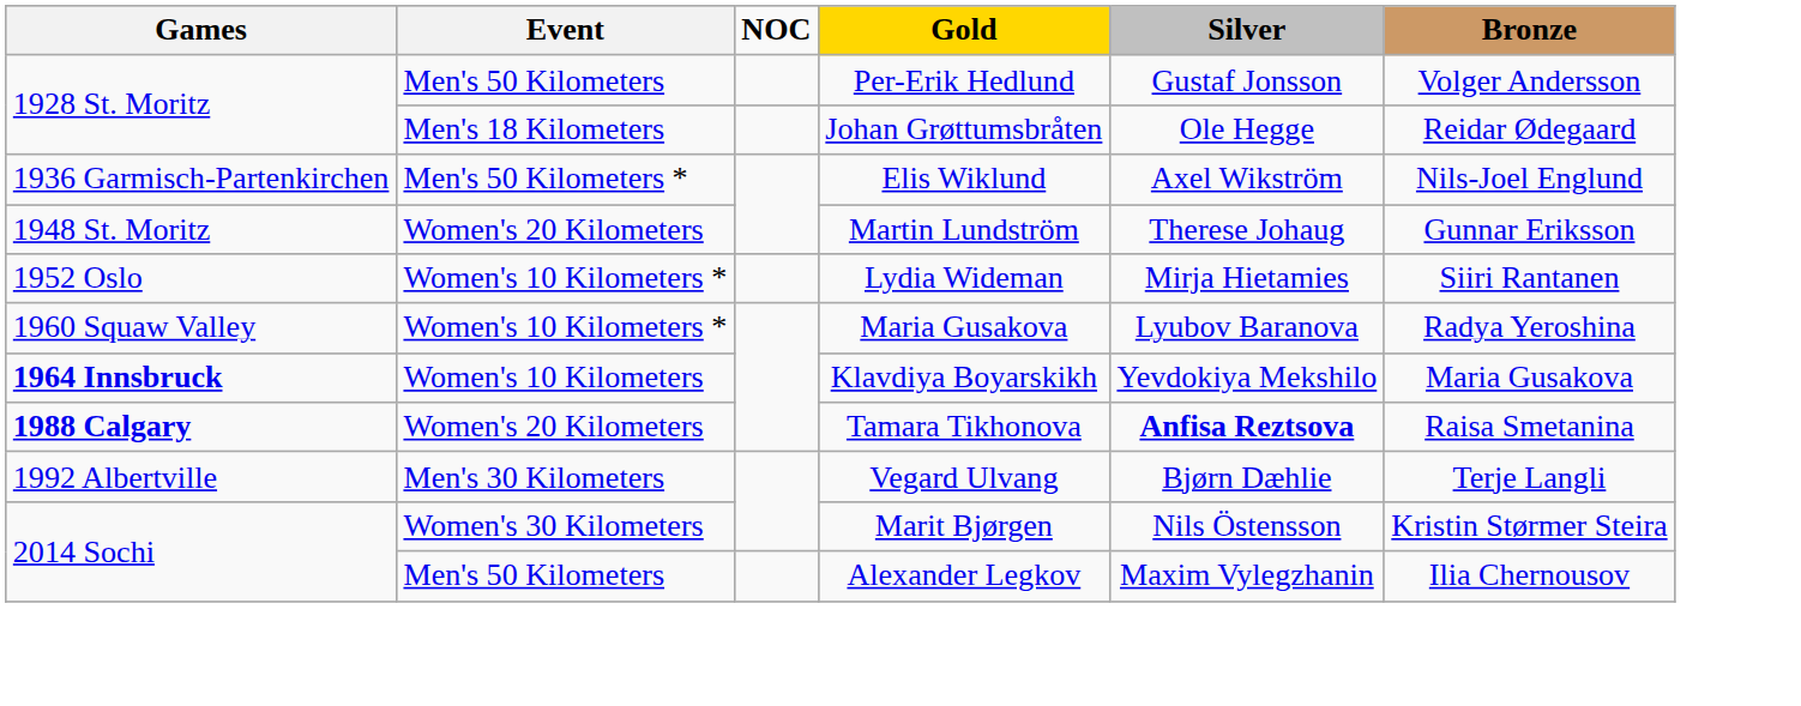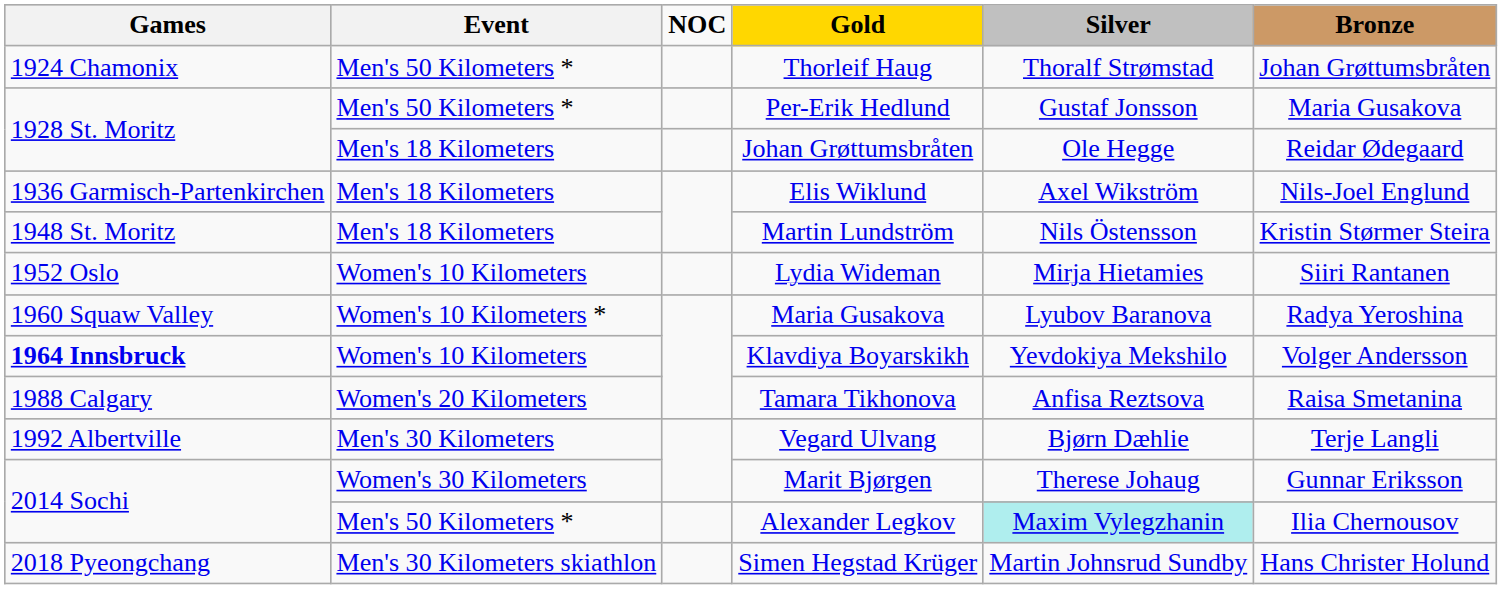+ row: 1924 Chamonix | Men's 50 Kilometers * | Thorleif Haug | Thoralf Strømstad | Johan Grøttumsbråten
Per-Erik Hedlund | Event: Men's 50 Kilometers -> Men's 50 Kilometers *
Per-Erik Hedlund | Bronze: Volger Andersson -> Maria Gusakova
Elis Wiklund | Event: Men's 50 Kilometers * -> Men's 18 Kilometers
Martin Lundström | Event: Women's 20 Kilometers -> Men's 18 Kilometers
Martin Lundström | Silver: Therese Johaug -> Nils Östensson
Martin Lundström | Bronze: Gunnar Eriksson -> Kristin Størmer Steira
Lydia Wideman | Event: Women's 10 Kilometers * -> Women's 10 Kilometers
Klavdiya Boyarskikh | Bronze: Maria Gusakova -> Volger Andersson
Tamara Tikhonova | Games: bold -> normal
Tamara Tikhonova | Silver: bold -> normal
Marit Bjørgen | Silver: Nils Östensson -> Therese Johaug
Marit Bjørgen | Bronze: Kristin Størmer Steira -> Gunnar Eriksson
Alexander Legkov | Event: Men's 50 Kilometers -> Men's 50 Kilometers *
Alexander Legkov | Silver: no background -> paleturquoise background
+ row: 2018 Pyeongchang | Men's 30 Kilometers skiathlon | Simen Hegstad Krüger | Martin Johnsrud Sundby | Hans Christer Holund
